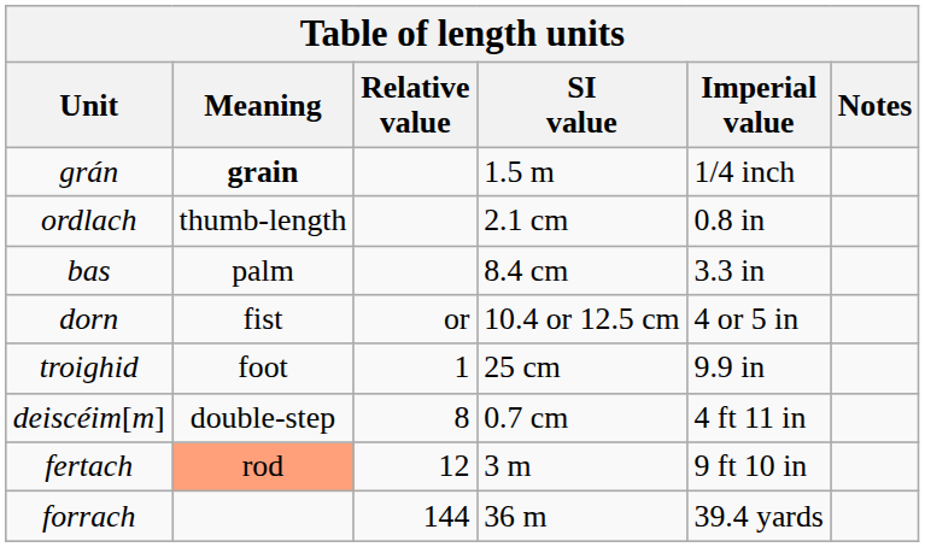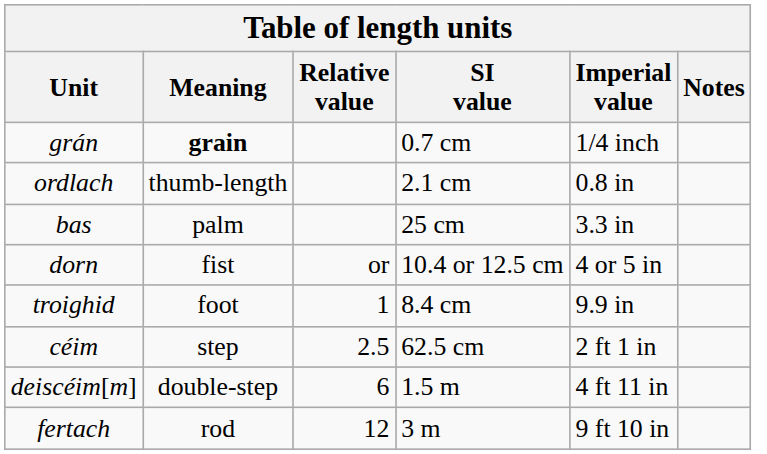grán | SI value: 1.5 m -> 0.7 cm
bas | SI value: 8.4 cm -> 25 cm
troighid | SI value: 25 cm -> 8.4 cm
+ row: céim | step | 2.5 | 62.5 cm | 2 ft 1 in
deiscéim[m] | Relative value: 8 -> 6
deiscéim[m] | SI value: 0.7 cm -> 1.5 m
fertach | Meaning: lightsalmon background -> no background
- row: forrach | 144 | 36 m | 39.4 yards
